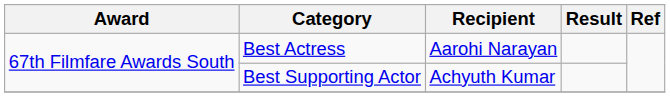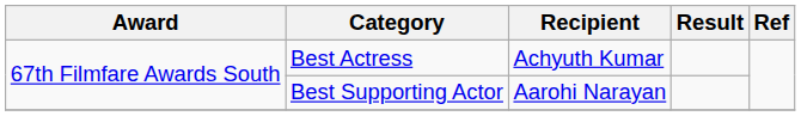Best Actress | Recipient: Aarohi Narayan -> Achyuth Kumar
Best Supporting Actor | Recipient: Achyuth Kumar -> Aarohi Narayan
